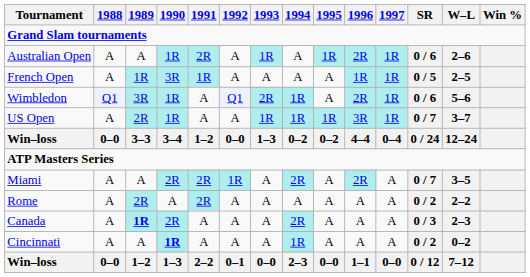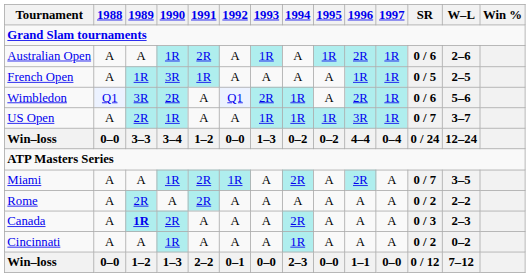Wimbledon | 1990: 1R -> 2R
Miami | 1990: 2R -> 1R
Cincinnati | 1990: bold -> normal
